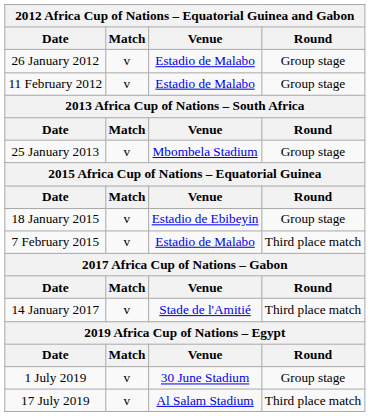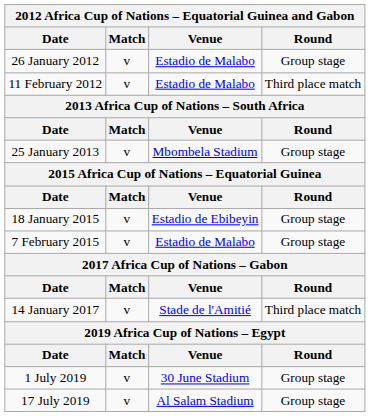11 February 2012 | Round: Group stage -> Third place match
7 February 2015 | Round: Third place match -> Group stage
17 July 2019 | Round: Third place match -> Group stage
